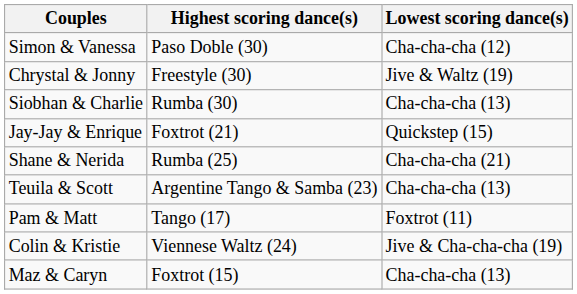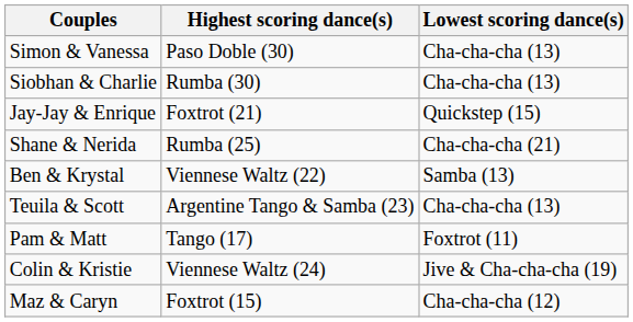Simon & Vanessa | Lowest scoring dance(s): Cha-cha-cha (12) -> Cha-cha-cha (13)
- row: Chrystal & Jonny | Freestyle (30) | Jive & Waltz (19)
+ row: Ben & Krystal | Viennese Waltz (22) | Samba (13)
Maz & Caryn | Lowest scoring dance(s): Cha-cha-cha (13) -> Cha-cha-cha (12)
